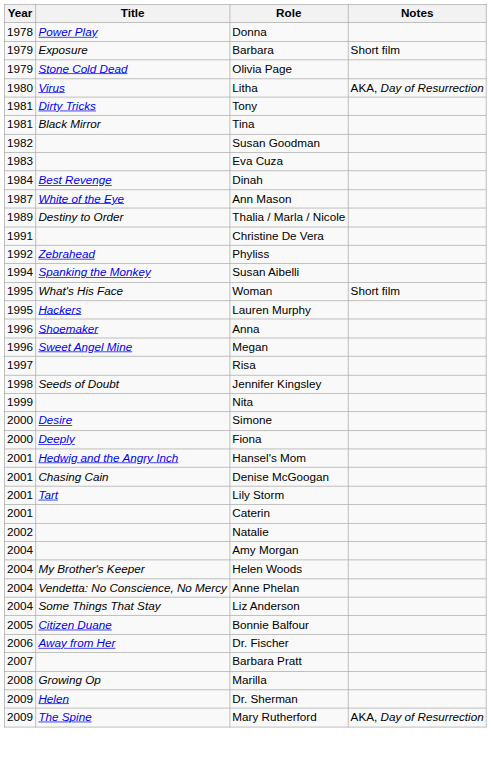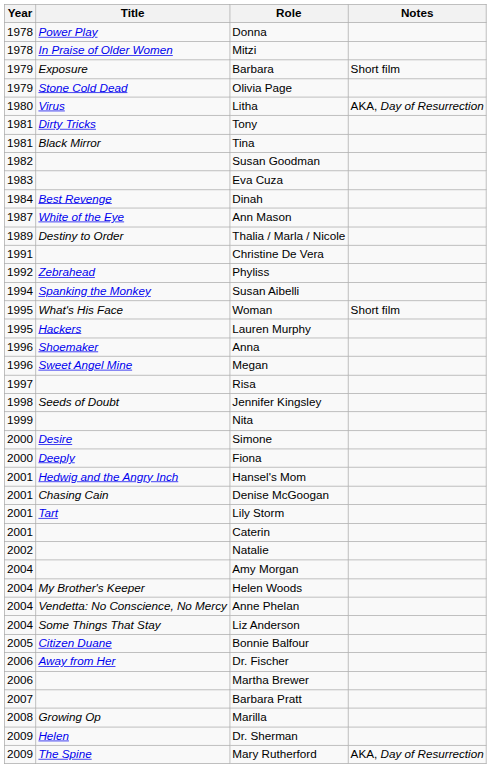+ row: 1978 | In Praise of Older Women | Mitzi
+ row: 2006 | Martha Brewer
